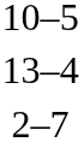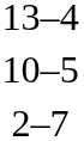rows swapped: 13–4 <-> 10–5
